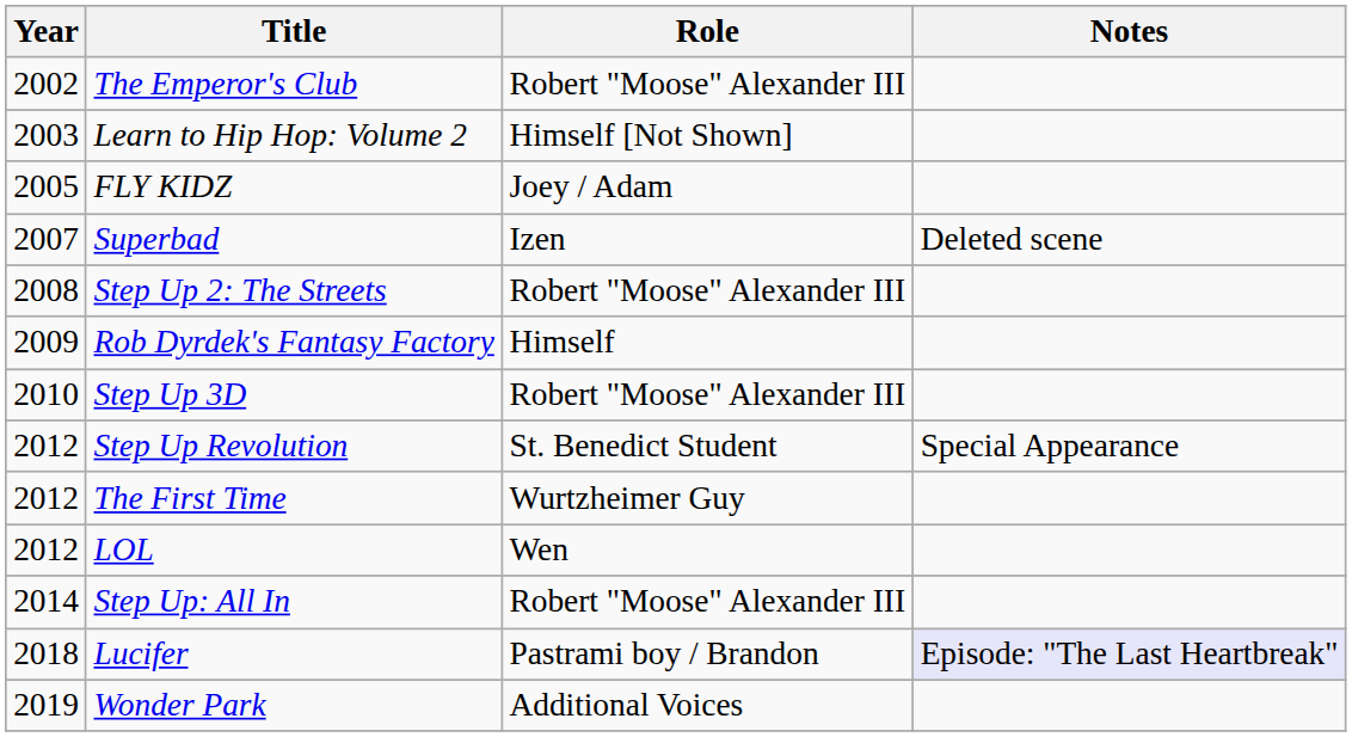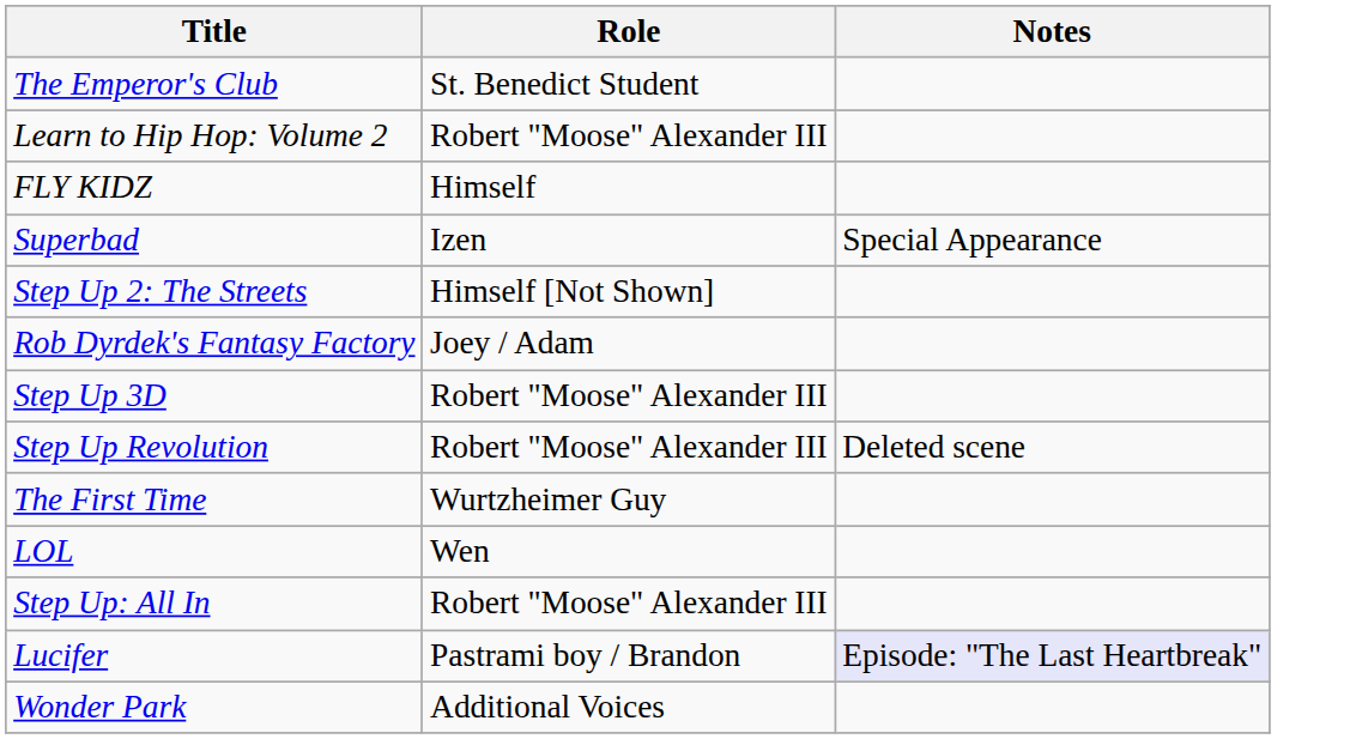- column: Year | 2002 | 2003 | 2005 | 2007 | 2008 | 2009 | 2010 | 2012 | 2012 | 2012 | 2014 | 2018 | 2019
The Emperor's Club | Role: Robert "Moose" Alexander III -> St. Benedict Student
Learn to Hip Hop: Volume 2 | Role: Himself [Not Shown] -> Robert "Moose" Alexander III
FLY KIDZ | Role: Joey / Adam -> Himself
Superbad | Notes: Deleted scene -> Special Appearance
Step Up 2: The Streets | Role: Robert "Moose" Alexander III -> Himself [Not Shown]
Rob Dyrdek's Fantasy Factory | Role: Himself -> Joey / Adam
Step Up Revolution | Role: St. Benedict Student -> Robert "Moose" Alexander III
Step Up Revolution | Notes: Special Appearance -> Deleted scene
